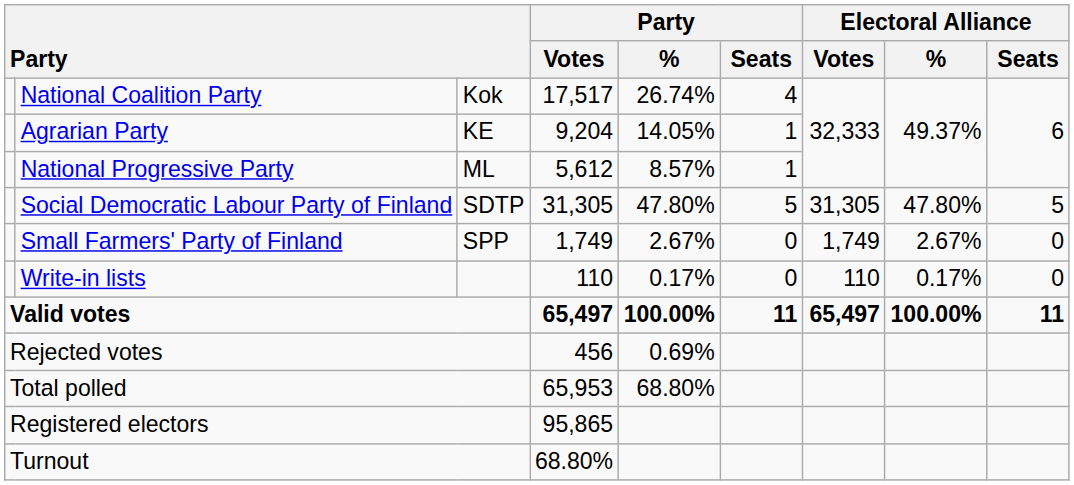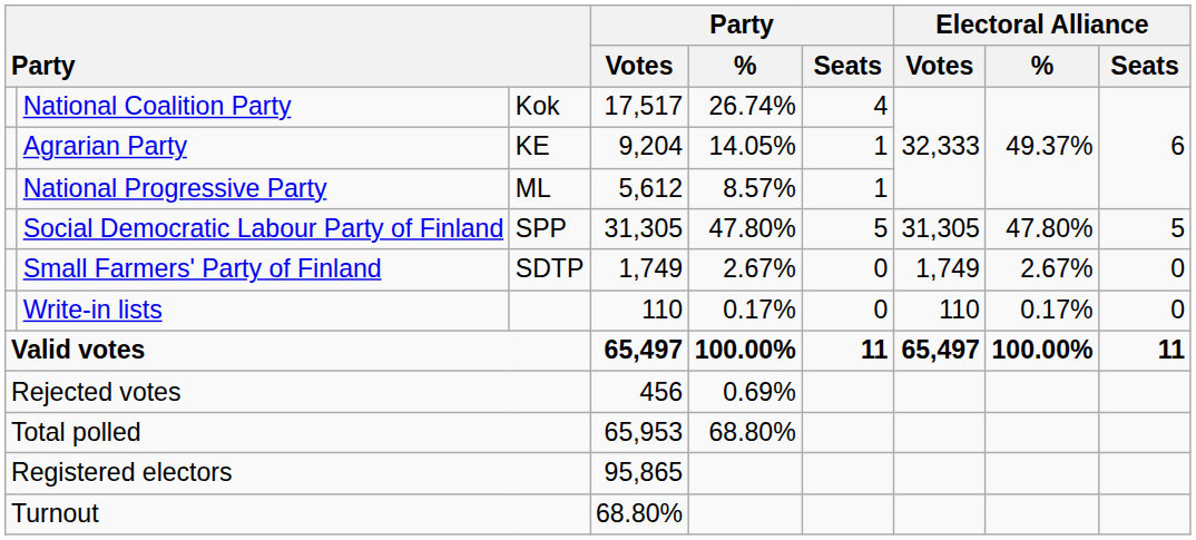Social Democratic Labour Party of Finland | column 3: SDTP -> SPP
Small Farmers' Party of Finland | column 3: SPP -> SDTP
